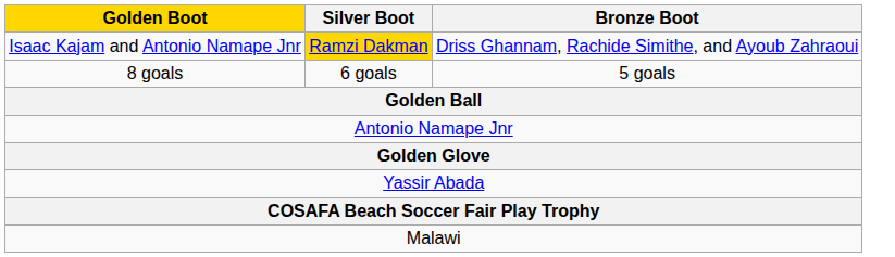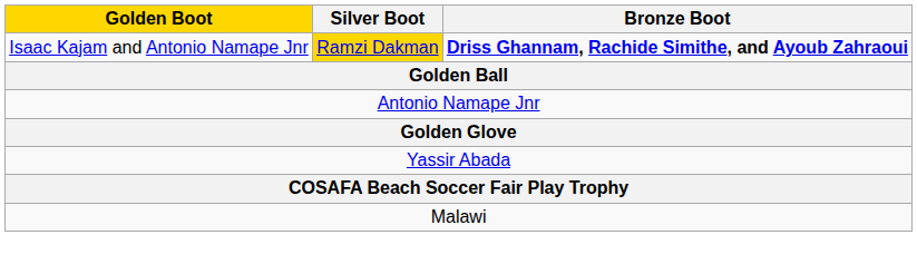Isaac Kajam and Antonio Namape Jnr | Bronze Boot: normal -> bold
- row: 8 goals | 6 goals | 5 goals
